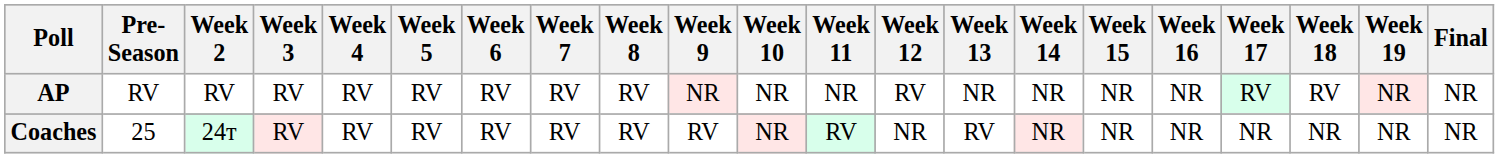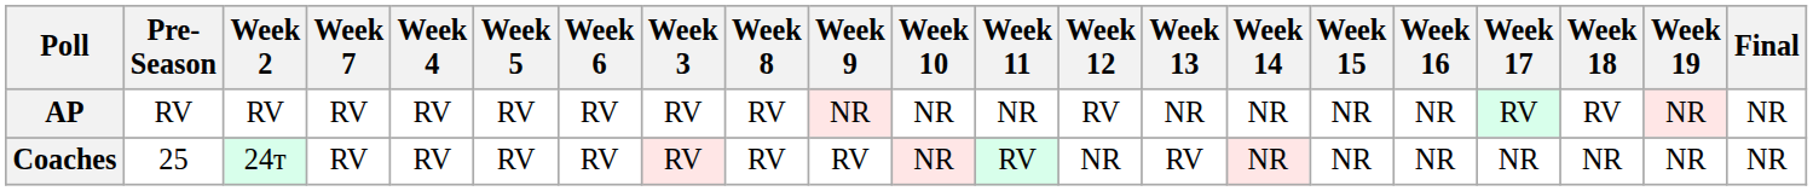columns swapped: Week 3 <-> Week 7
